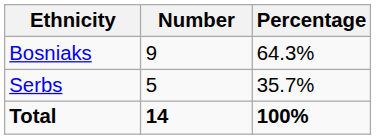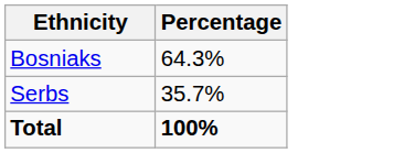- column: Number | 9 | 5 | 14
